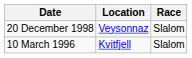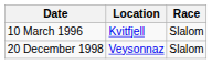rows swapped: 10 March 1996 <-> 20 December 1998
